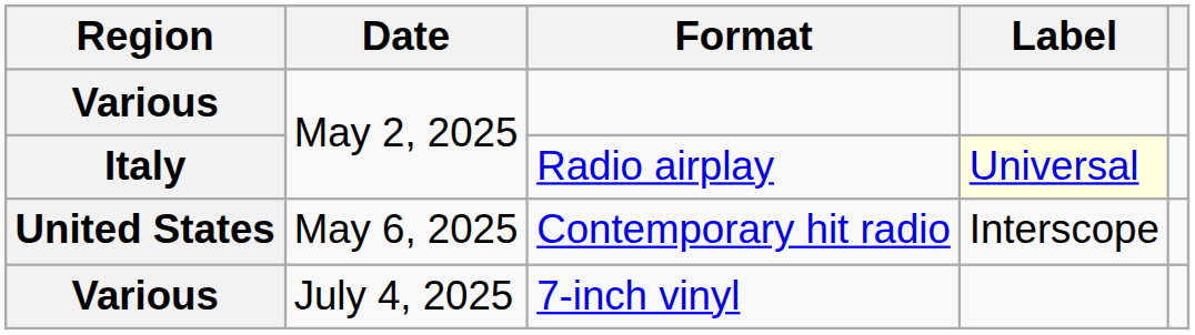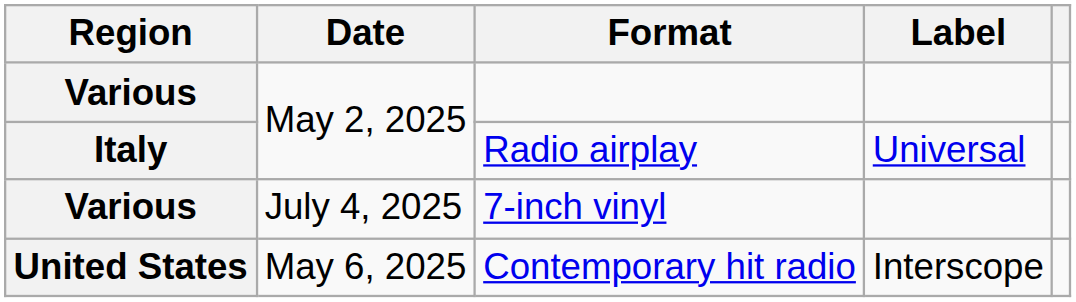Radio airplay | Label: lightyellow background -> no background
rows swapped: Contemporary hit radio <-> 7-inch vinyl
